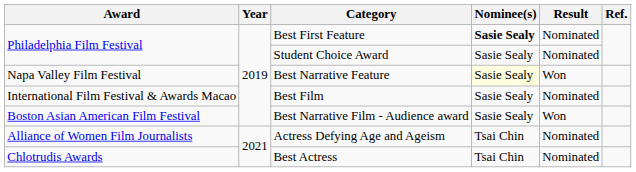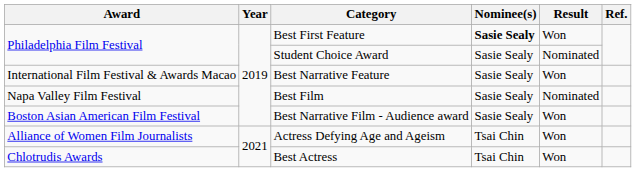Best First Feature | Result: Nominated -> Won
Best Narrative Feature | Award: Napa Valley Film Festival -> International Film Festival & Awards Macao
Best Narrative Feature | Nominee(s): lightyellow background -> no background
Best Film | Award: International Film Festival & Awards Macao -> Napa Valley Film Festival
Actress Defying Age and Ageism | Result: Nominated -> Won
Best Actress | Result: Nominated -> Won
